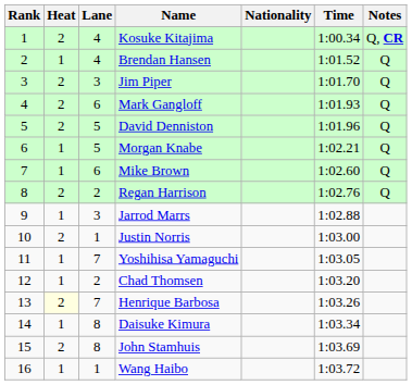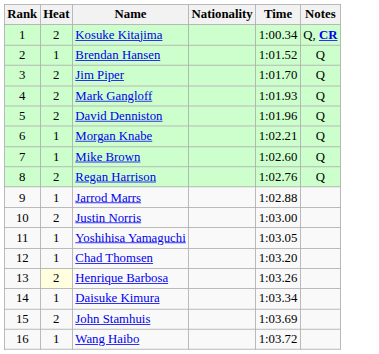- column: Lane | 4 | 4 | 3 | 6 | 5 | 5 | 6 | 2 | 3 | 1 | 7 | 2 | 7 | 8 | 8 | 1
